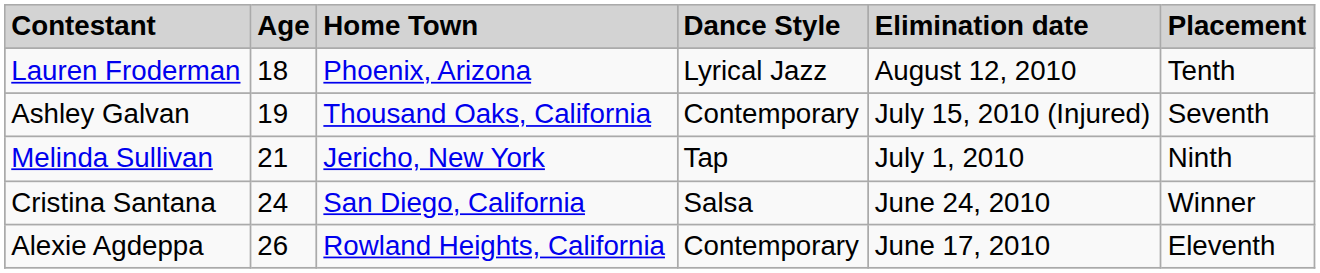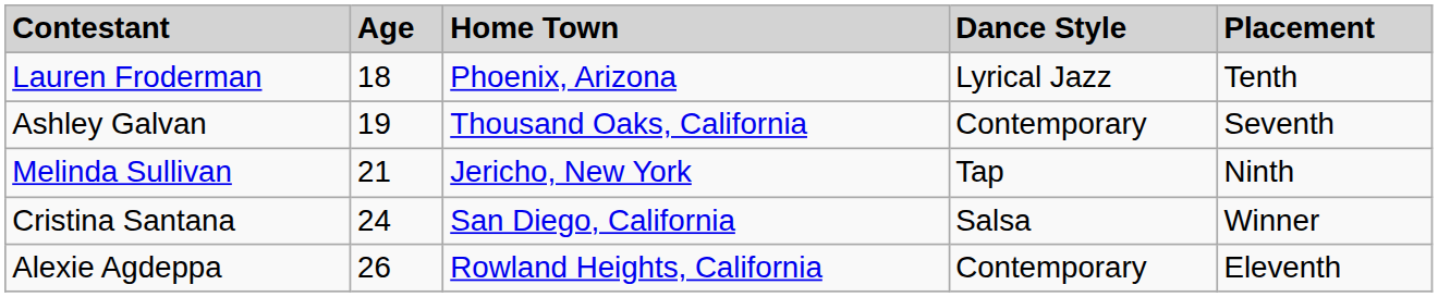- column: Elimination date | August 12, 2010 | July 15, 2010 (Injured) | July 1, 2010 | June 24, 2010 | June 17, 2010
